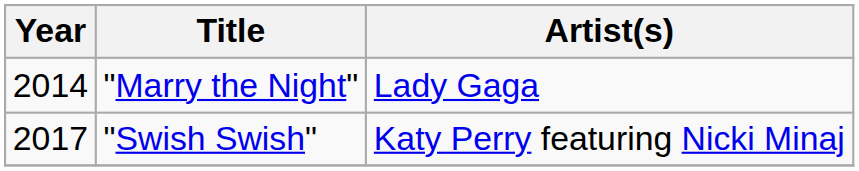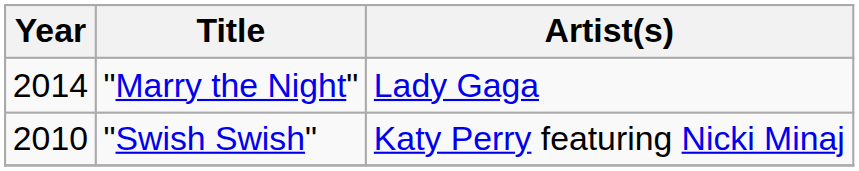"Swish Swish" | Year: 2017 -> 2010
